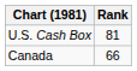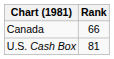rows swapped: Canada <-> U.S. Cash Box
